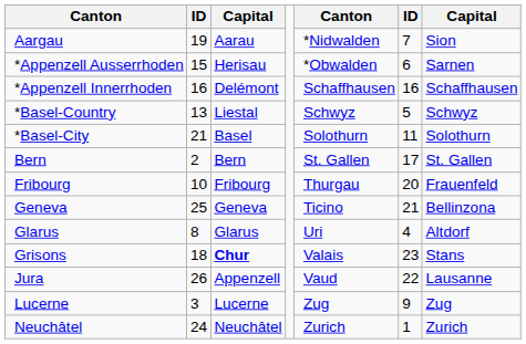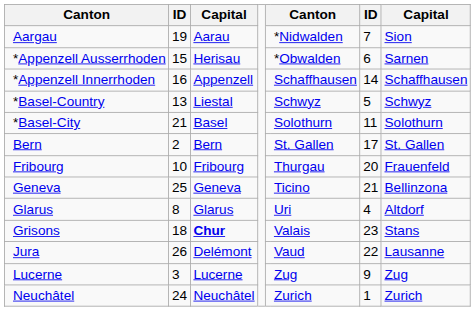*Appenzell Innerrhoden | column 4: Delémont -> Appenzell
*Appenzell Innerrhoden | column 8: 16 -> 14
Jura | column 4: Appenzell -> Delémont
